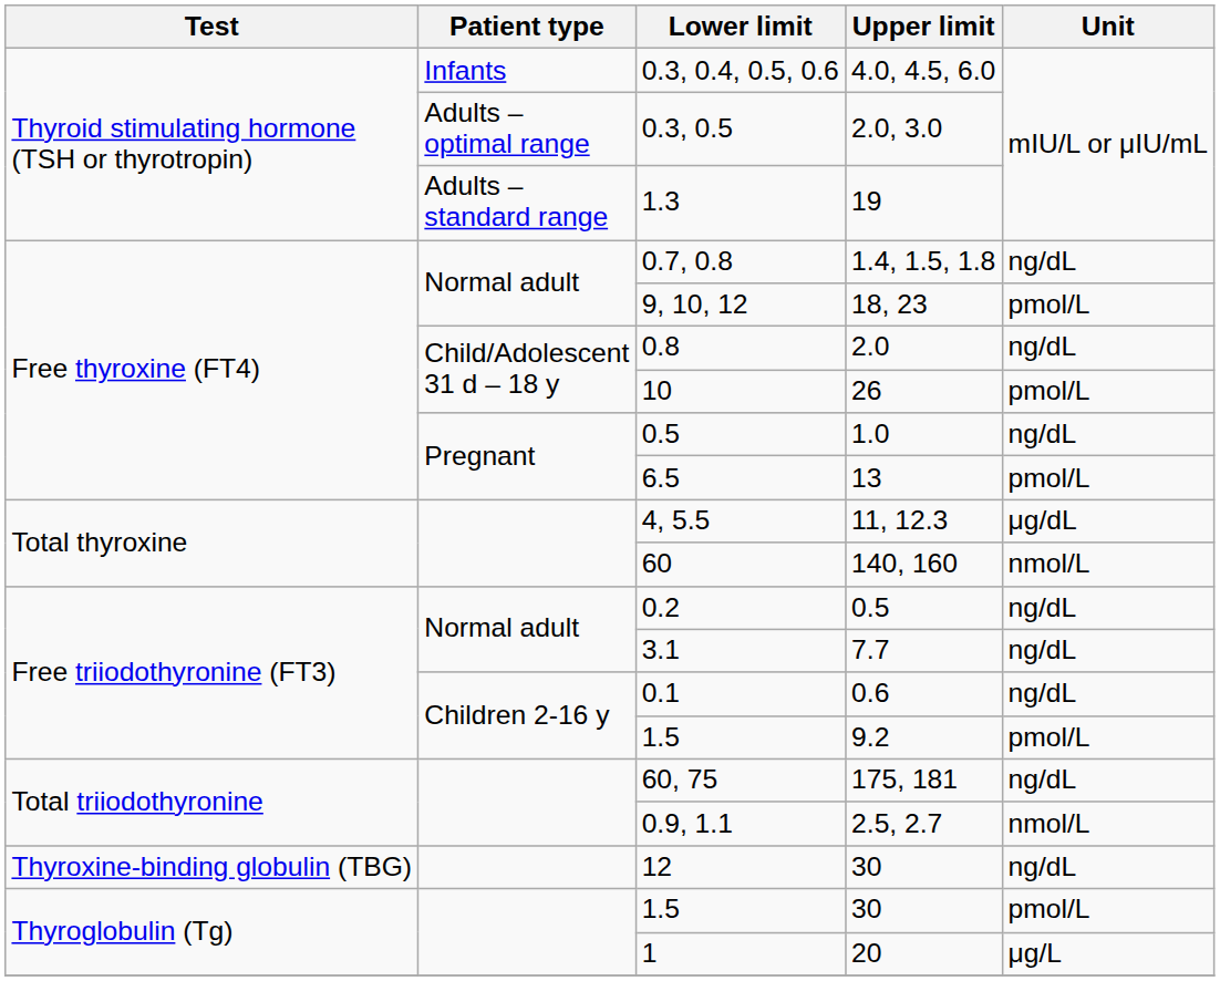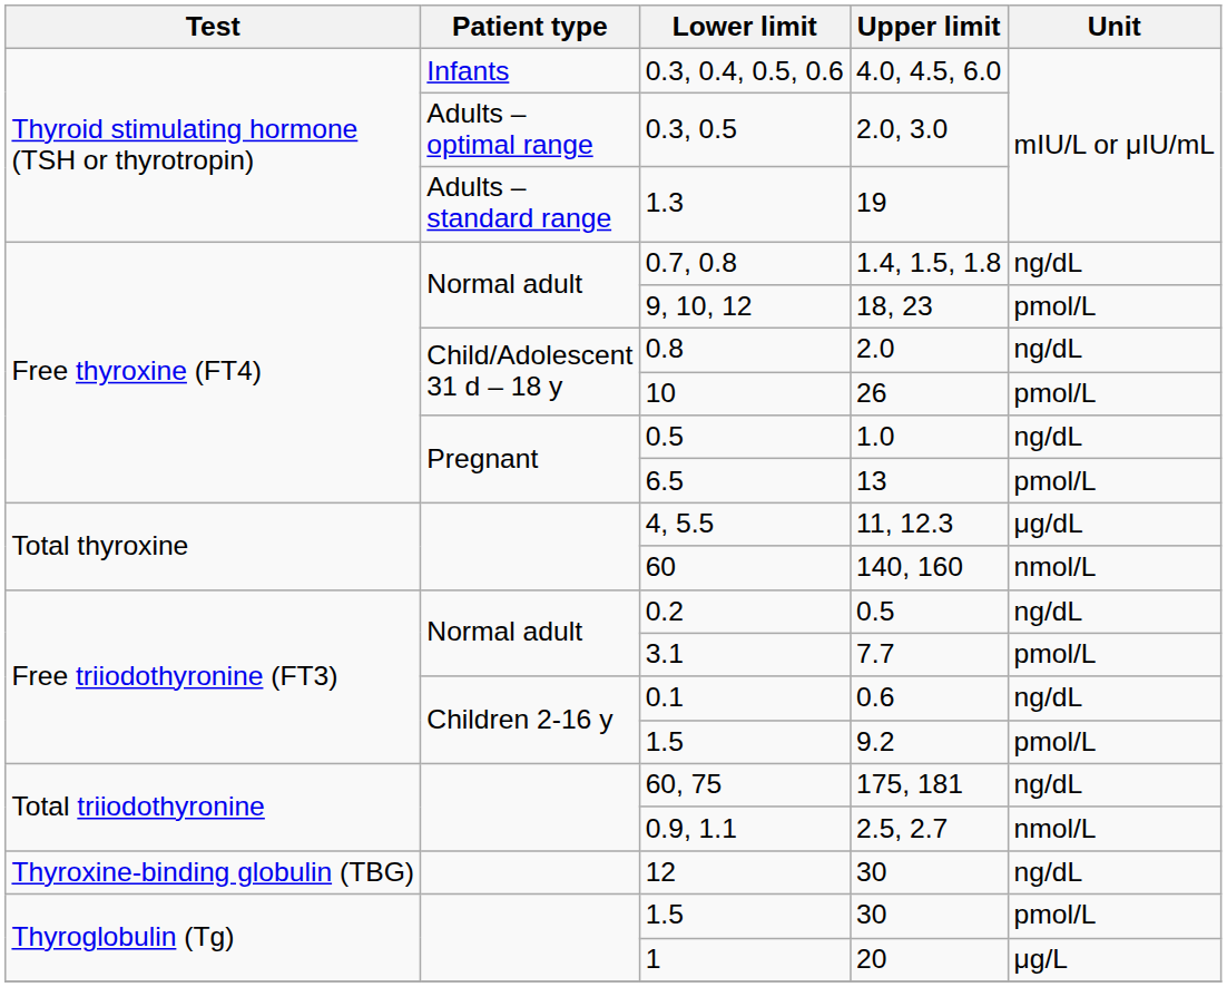3.1 | Unit: ng/dL -> pmol/L
